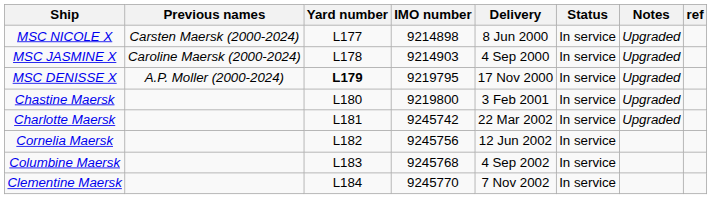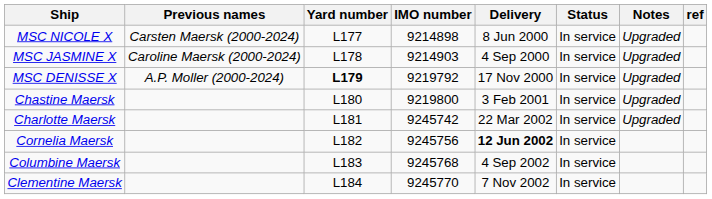MSC DENISSE X | IMO number: 9219795 -> 9219792
Cornelia Maersk | Delivery: normal -> bold
